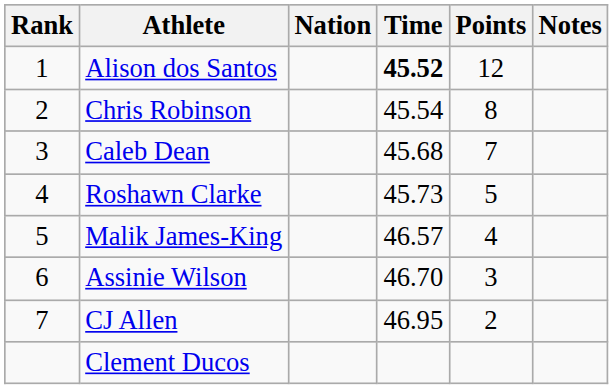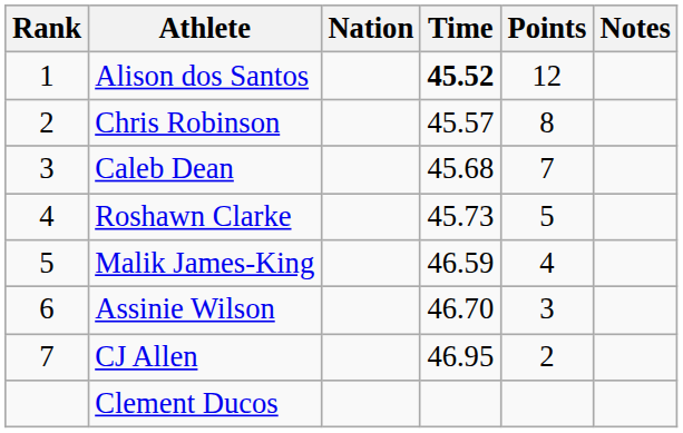Chris Robinson | Time: 45.54 -> 45.57
Malik James-King | Time: 46.57 -> 46.59
